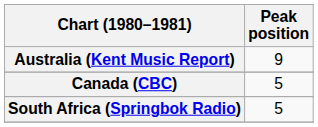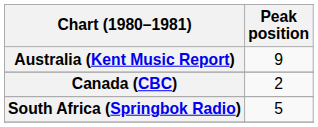Canada (CBC) | Peak position: 5 -> 2
